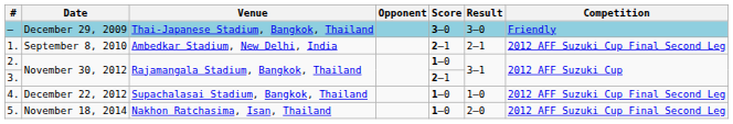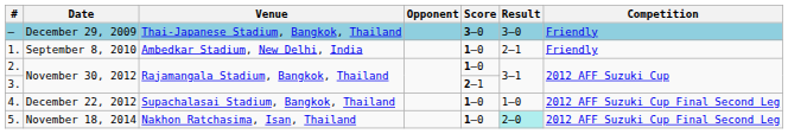1. | Score: 2–1 -> 1–0
1. | Competition: 2012 AFF Suzuki Cup Final Second Leg -> Friendly
5. | Result: no background -> paleturquoise background
